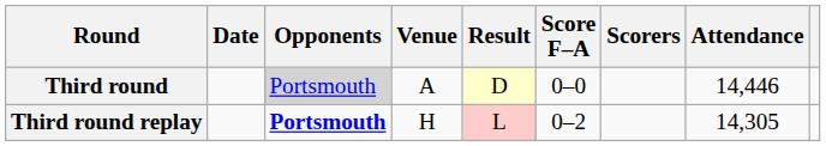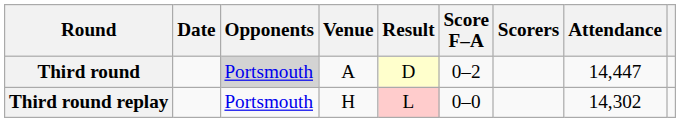Third round | Score F–A: 0–0 -> 0–2
Third round | Attendance: 14,446 -> 14,447
Third round replay | Opponents: bold -> normal
Third round replay | Score F–A: 0–2 -> 0–0
Third round replay | Attendance: 14,305 -> 14,302
